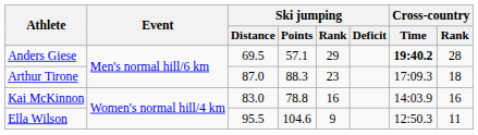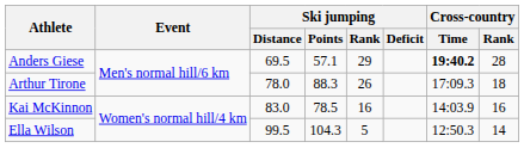Arthur Tirone | Ski jumping / Distance: 87.0 -> 78.0
Arthur Tirone | Ski jumping / Rank: 23 -> 26
Kai McKinnon | Ski jumping / Points: 78.8 -> 78.5
Ella Wilson | Ski jumping / Distance: 95.5 -> 99.5
Ella Wilson | Ski jumping / Points: 104.6 -> 104.3
Ella Wilson | Ski jumping / Rank: 9 -> 5
Ella Wilson | Cross-country / Rank: 11 -> 14
